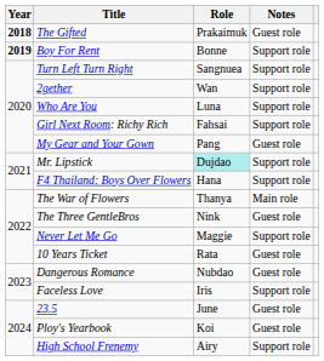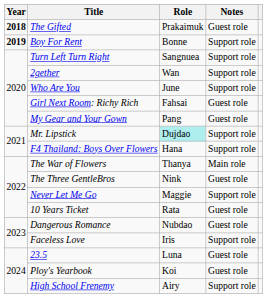Who Are You | Role: Luna -> June
Girl Next Room: Richy Rich | Notes: Support role -> Guest role
23.5 | Role: June -> Luna
